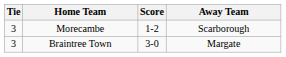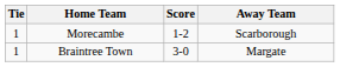Morecambe | Tie: 3 -> 1
Braintree Town | Tie: 3 -> 1
